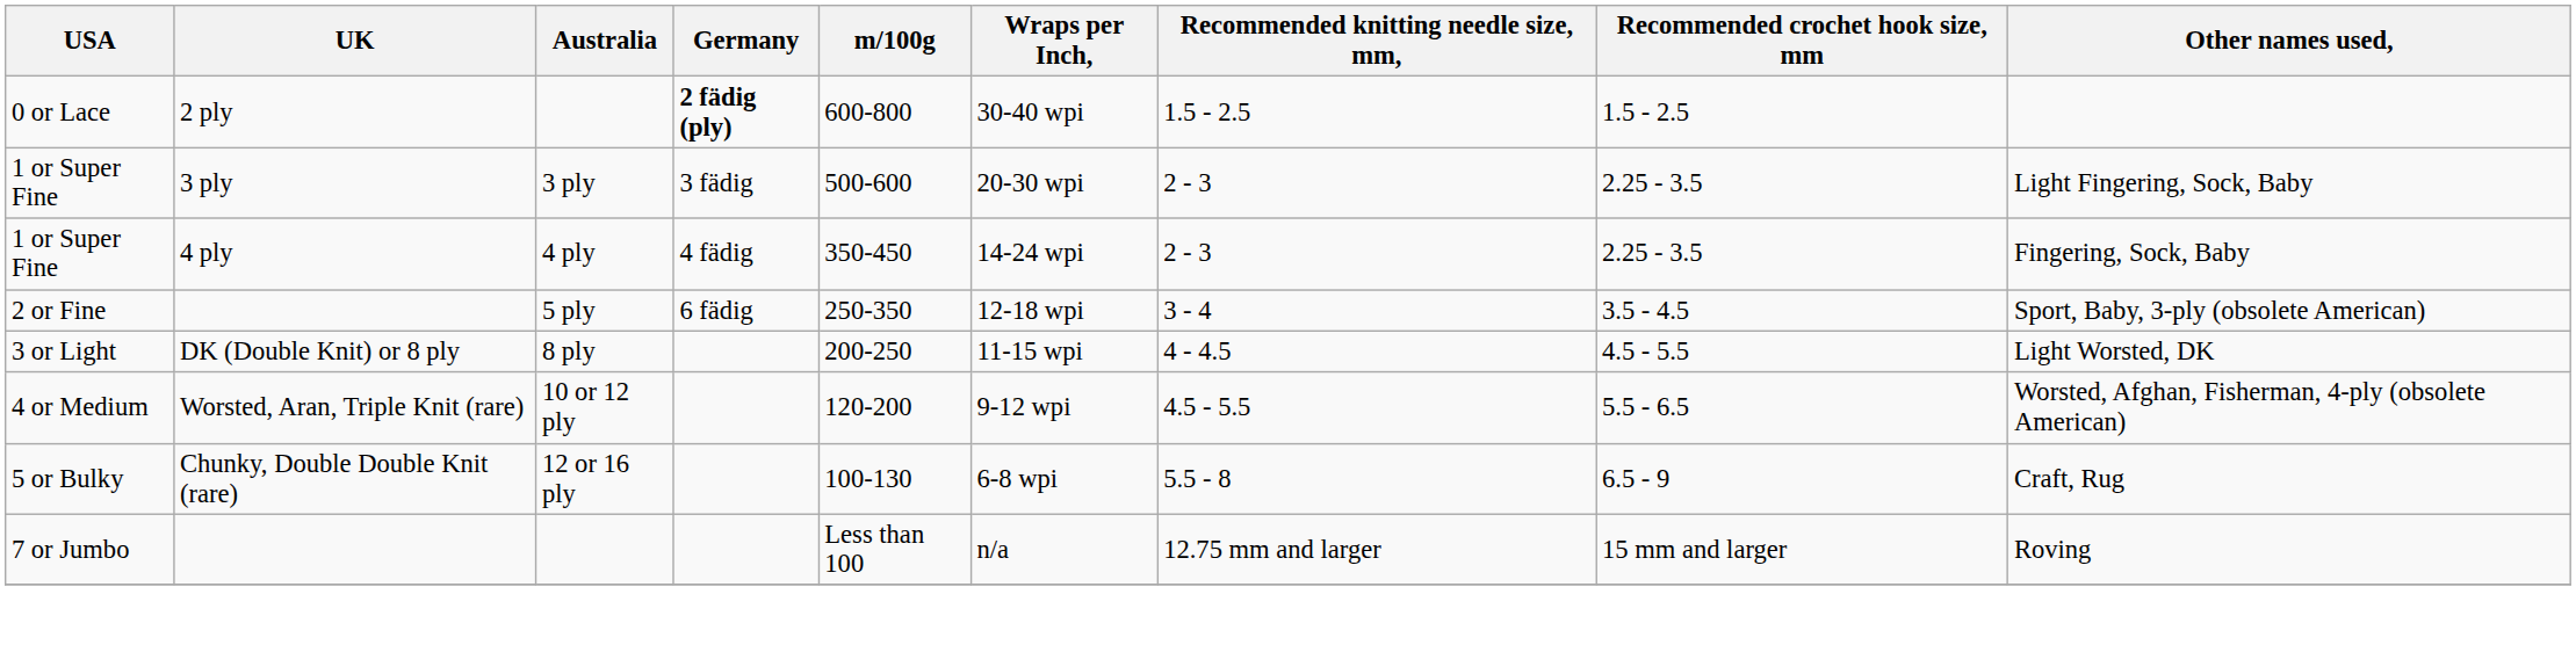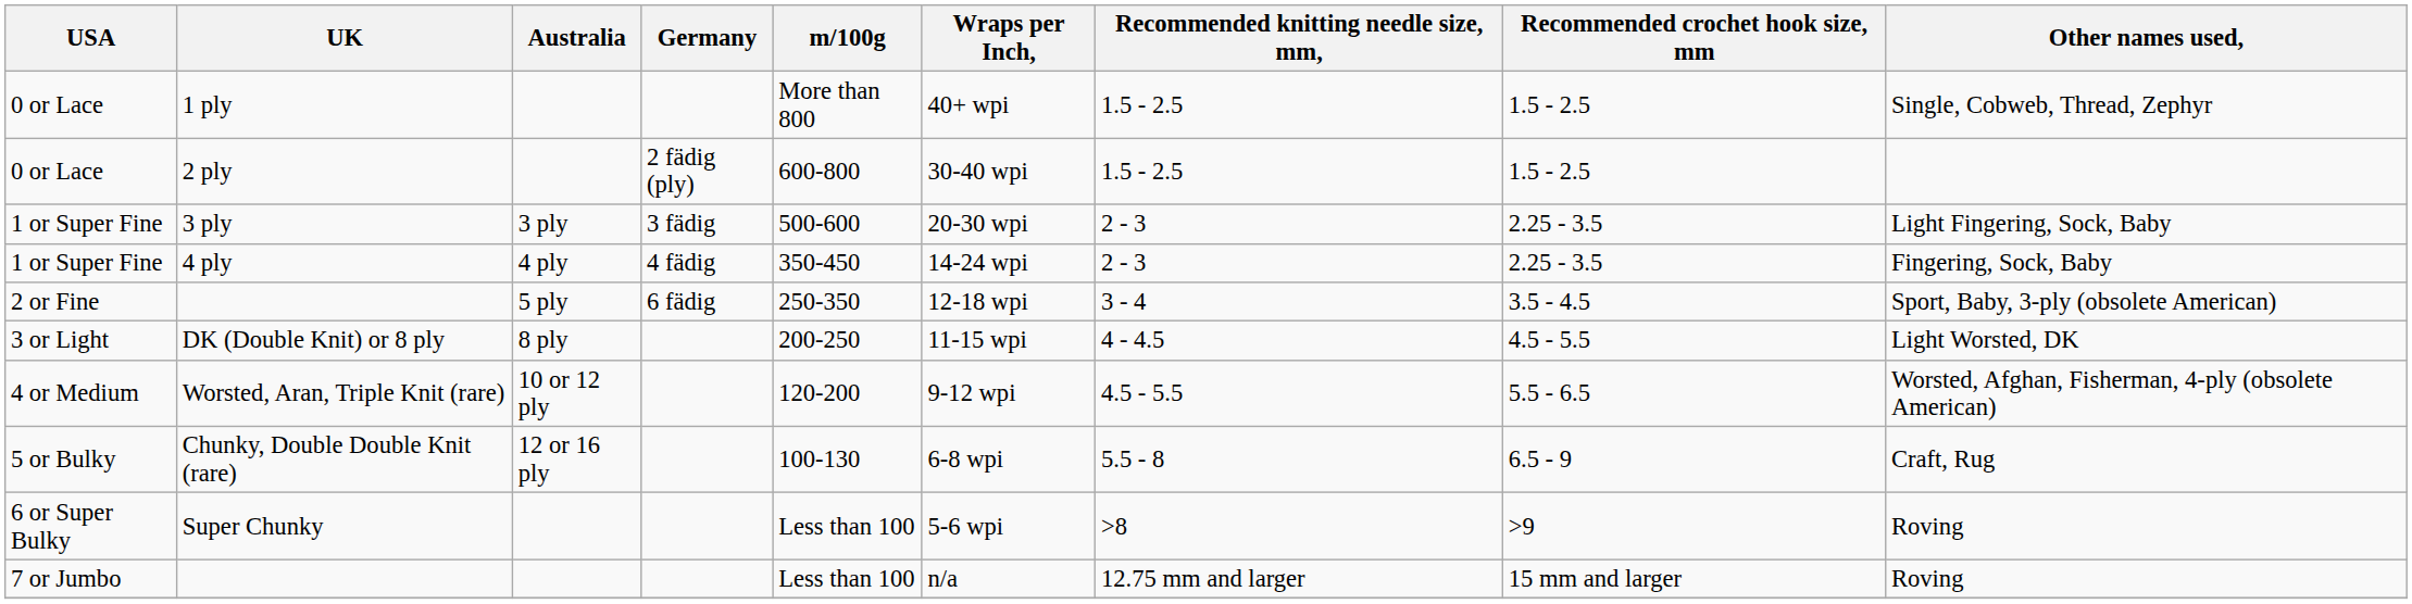+ row: 0 or Lace | 1 ply | More than 800 | 40+ wpi | 1.5 - 2.5 | 1.5 - 2.5 | Single, Cobweb, Thread, Zephyr
2 ply | Germany: bold -> normal
+ row: 6 or Super Bulky | Super Chunky | Less than 100 | 5-6 wpi | >8 | >9 | Roving
